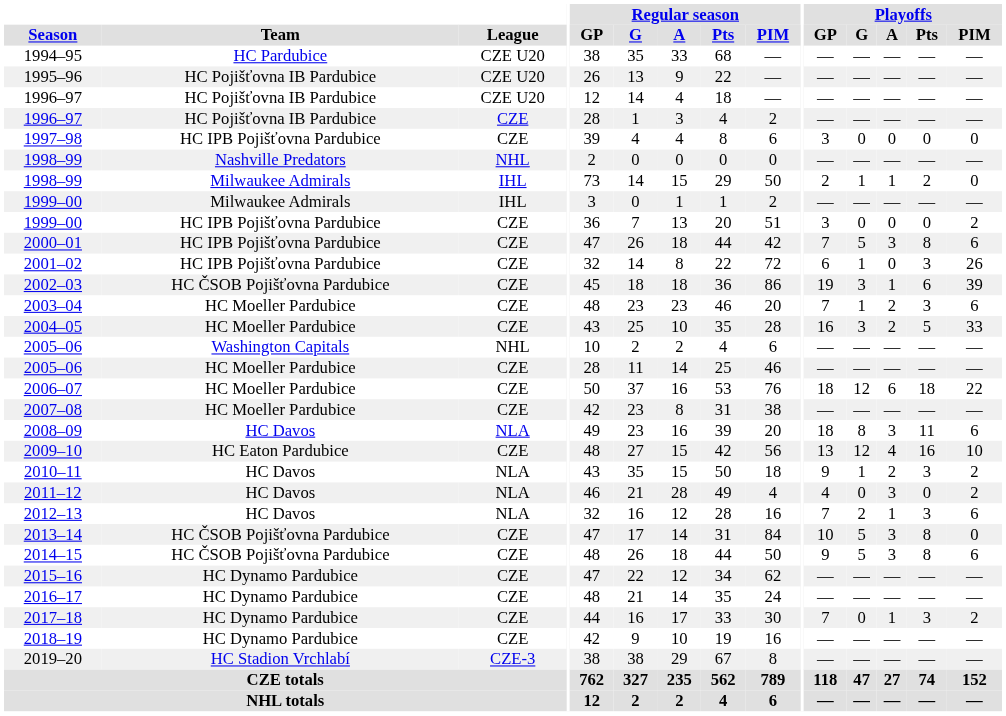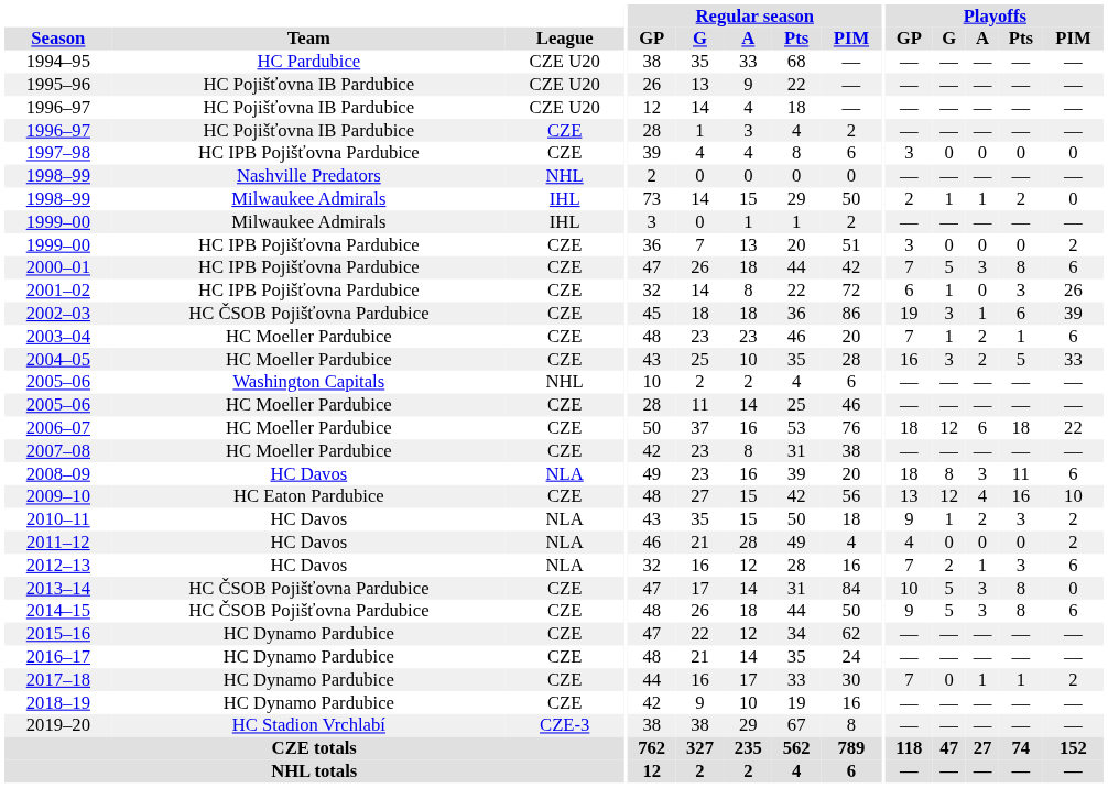2003–04 | Playoffs / Pts: 3 -> 1
2011–12 | Playoffs / A: 3 -> 0
2017–18 | Playoffs / Pts: 3 -> 1
